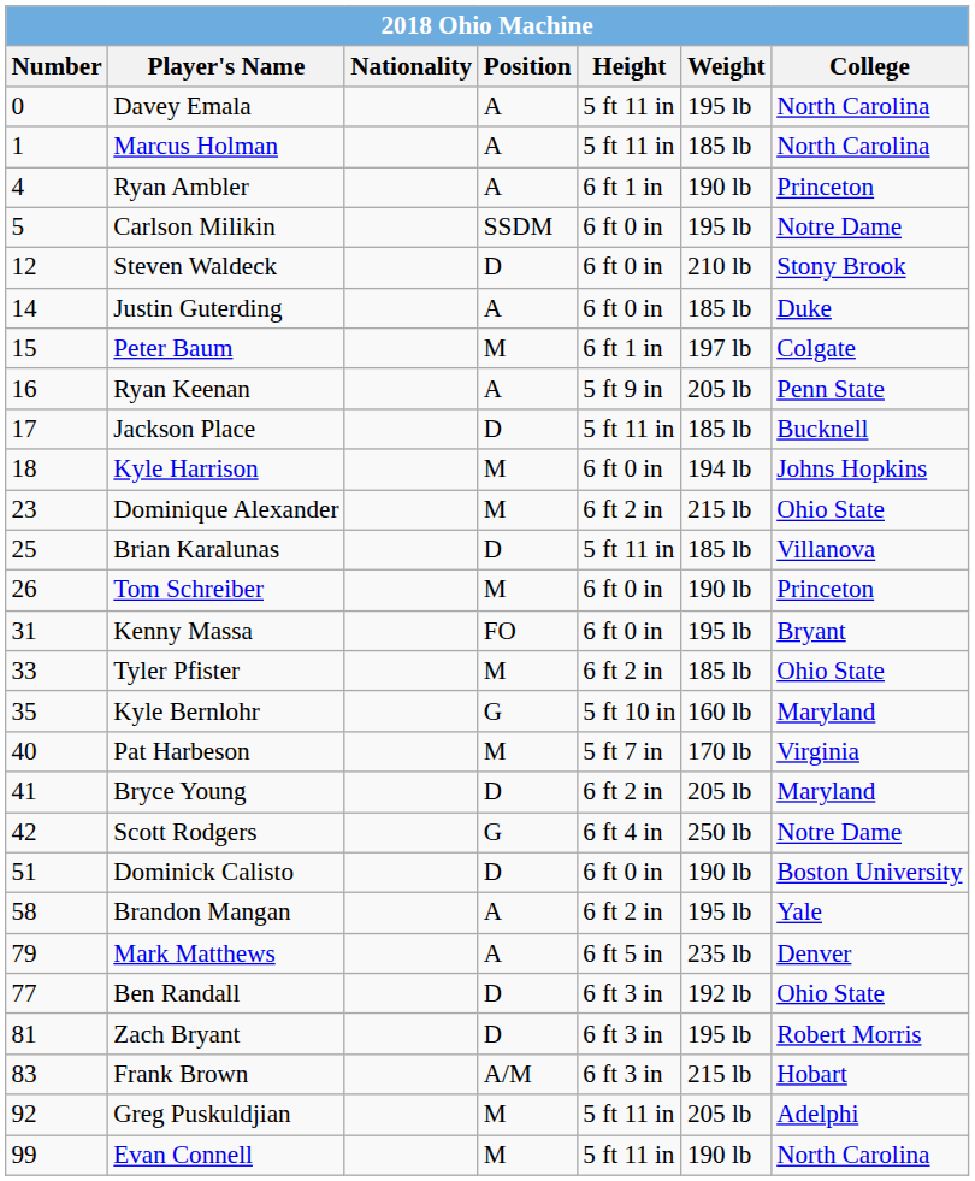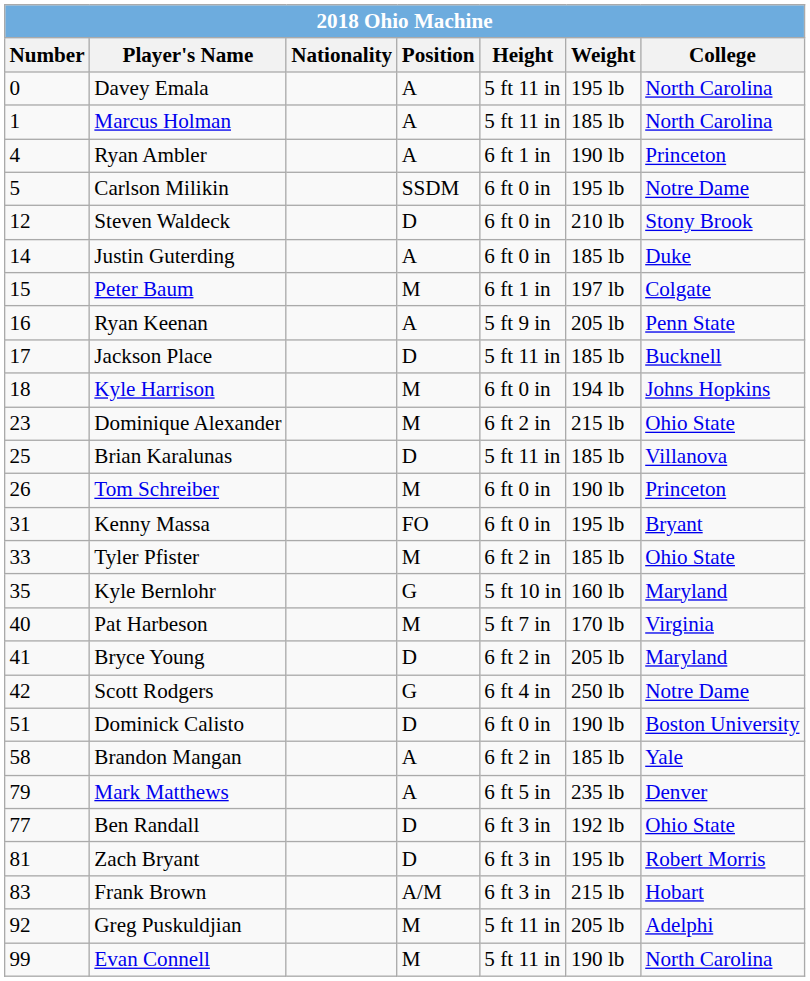Brandon Mangan | Weight: 195 lb -> 185 lb
